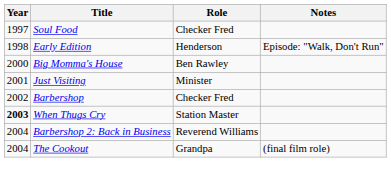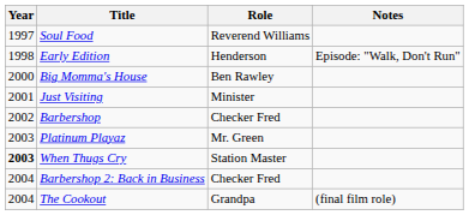Soul Food | Role: Checker Fred -> Reverend Williams
+ row: 2003 | Platinum Playaz | Mr. Green
Barbershop 2: Back in Business | Role: Reverend Williams -> Checker Fred
